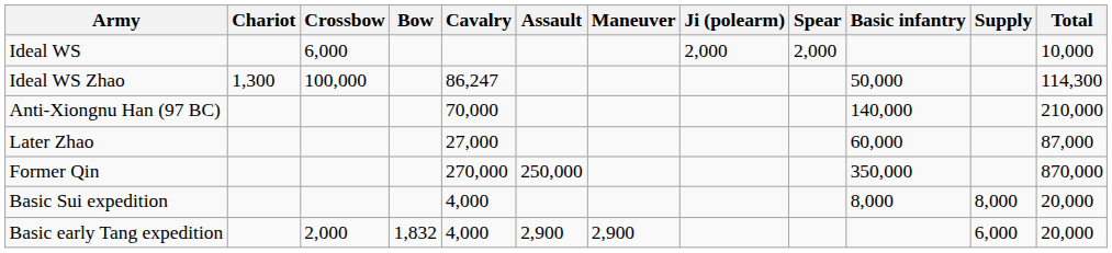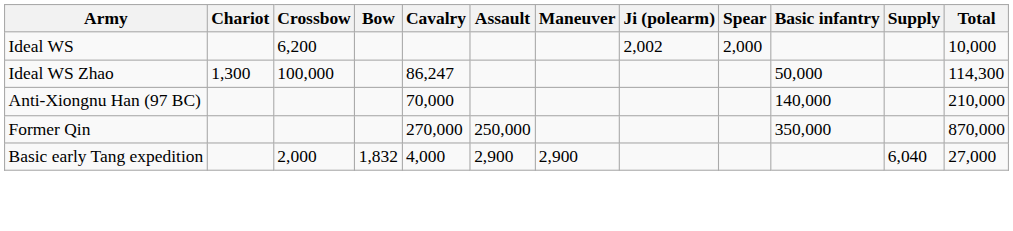Ideal WS | Crossbow: 6,000 -> 6,200
Ideal WS | Ji (polearm): 2,000 -> 2,002
- row: Later Zhao | 27,000 | 60,000 | 87,000
- row: Basic Sui expedition | 4,000 | 8,000 | 8,000 | 20,000
Basic early Tang expedition | Supply: 6,000 -> 6,040
Basic early Tang expedition | Total: 20,000 -> 27,000
